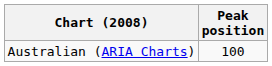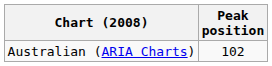Australian (ARIA Charts) | Peak position: 100 -> 102
